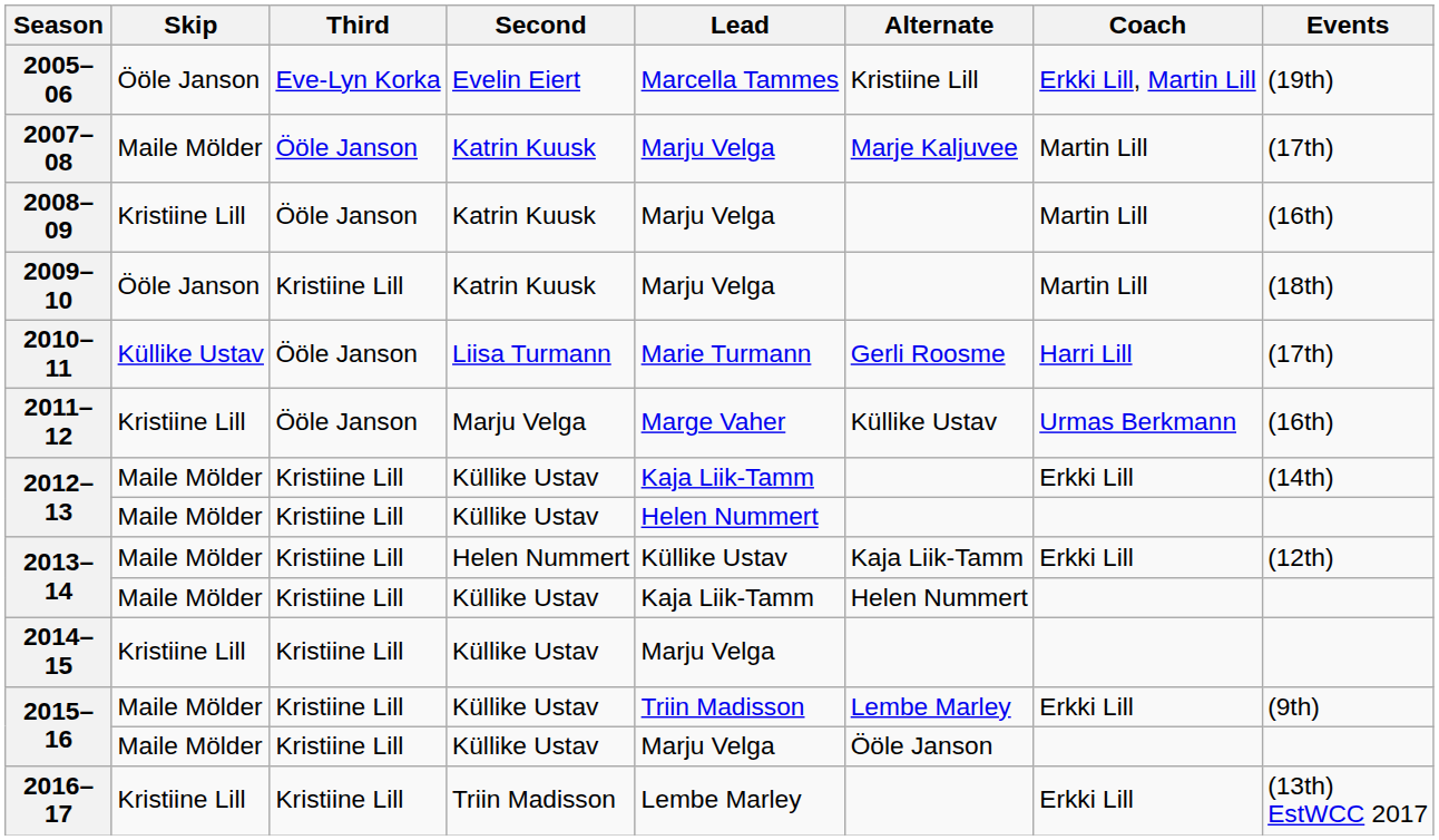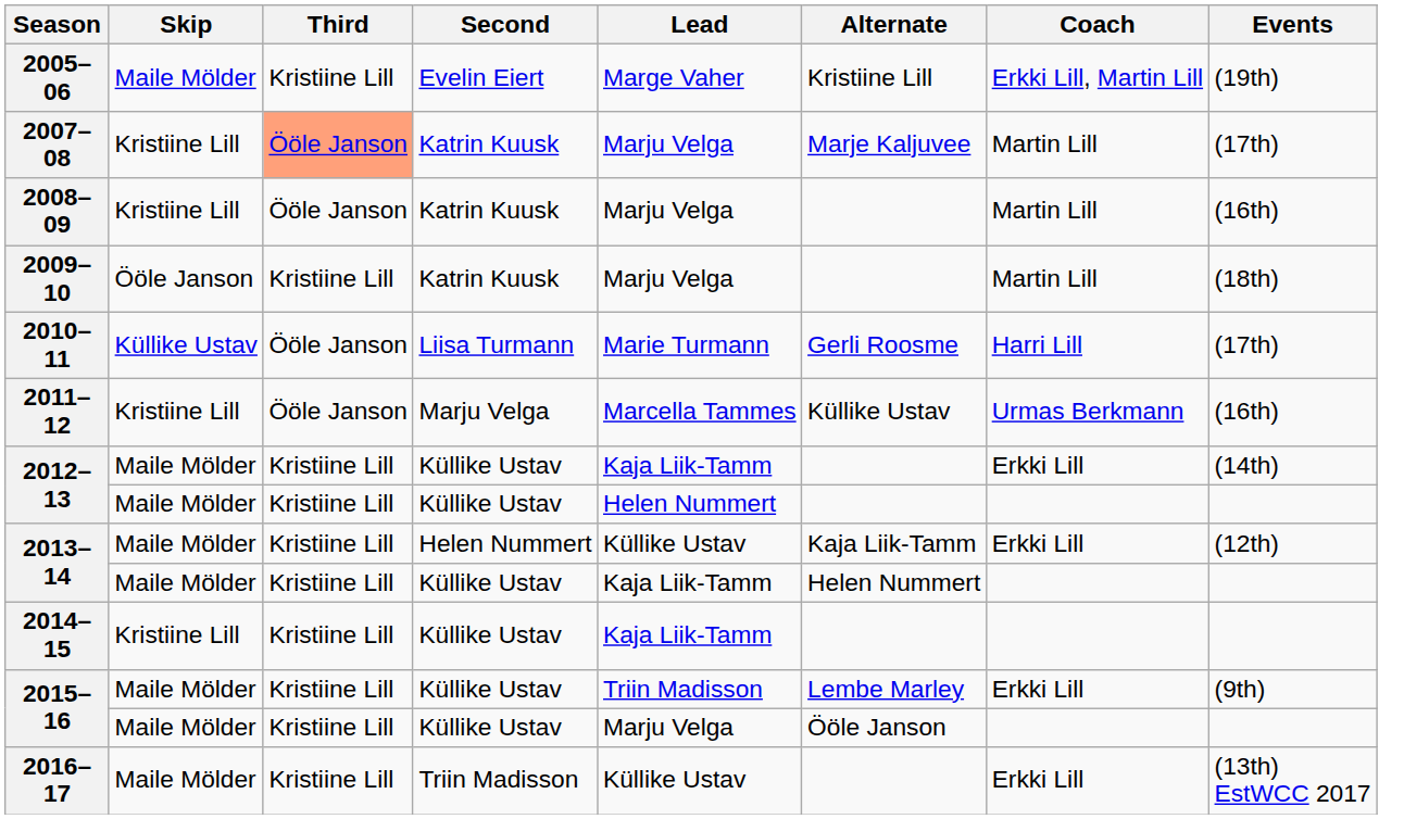2005–06 | Skip: Ööle Janson -> Maile Mölder
2005–06 | Third: Eve-Lyn Korka -> Kristiine Lill
2005–06 | Lead: Marcella Tammes -> Marge Vaher
2007–08 | Skip: Maile Mölder -> Kristiine Lill
2007–08 | Third: no background -> lightsalmon background
2011–12 | Lead: Marge Vaher -> Marcella Tammes
2014–15 | Lead: Marju Velga -> Kaja Liik-Tamm
2016–17 | Skip: Kristiine Lill -> Maile Mölder
2016–17 | Lead: Lembe Marley -> Küllike Ustav
